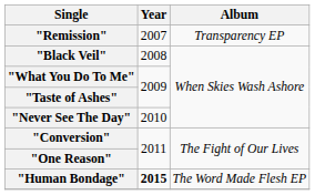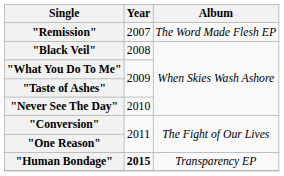"Remission" | Album: Transparency EP -> The Word Made Flesh EP
"Human Bondage" | Album: The Word Made Flesh EP -> Transparency EP
